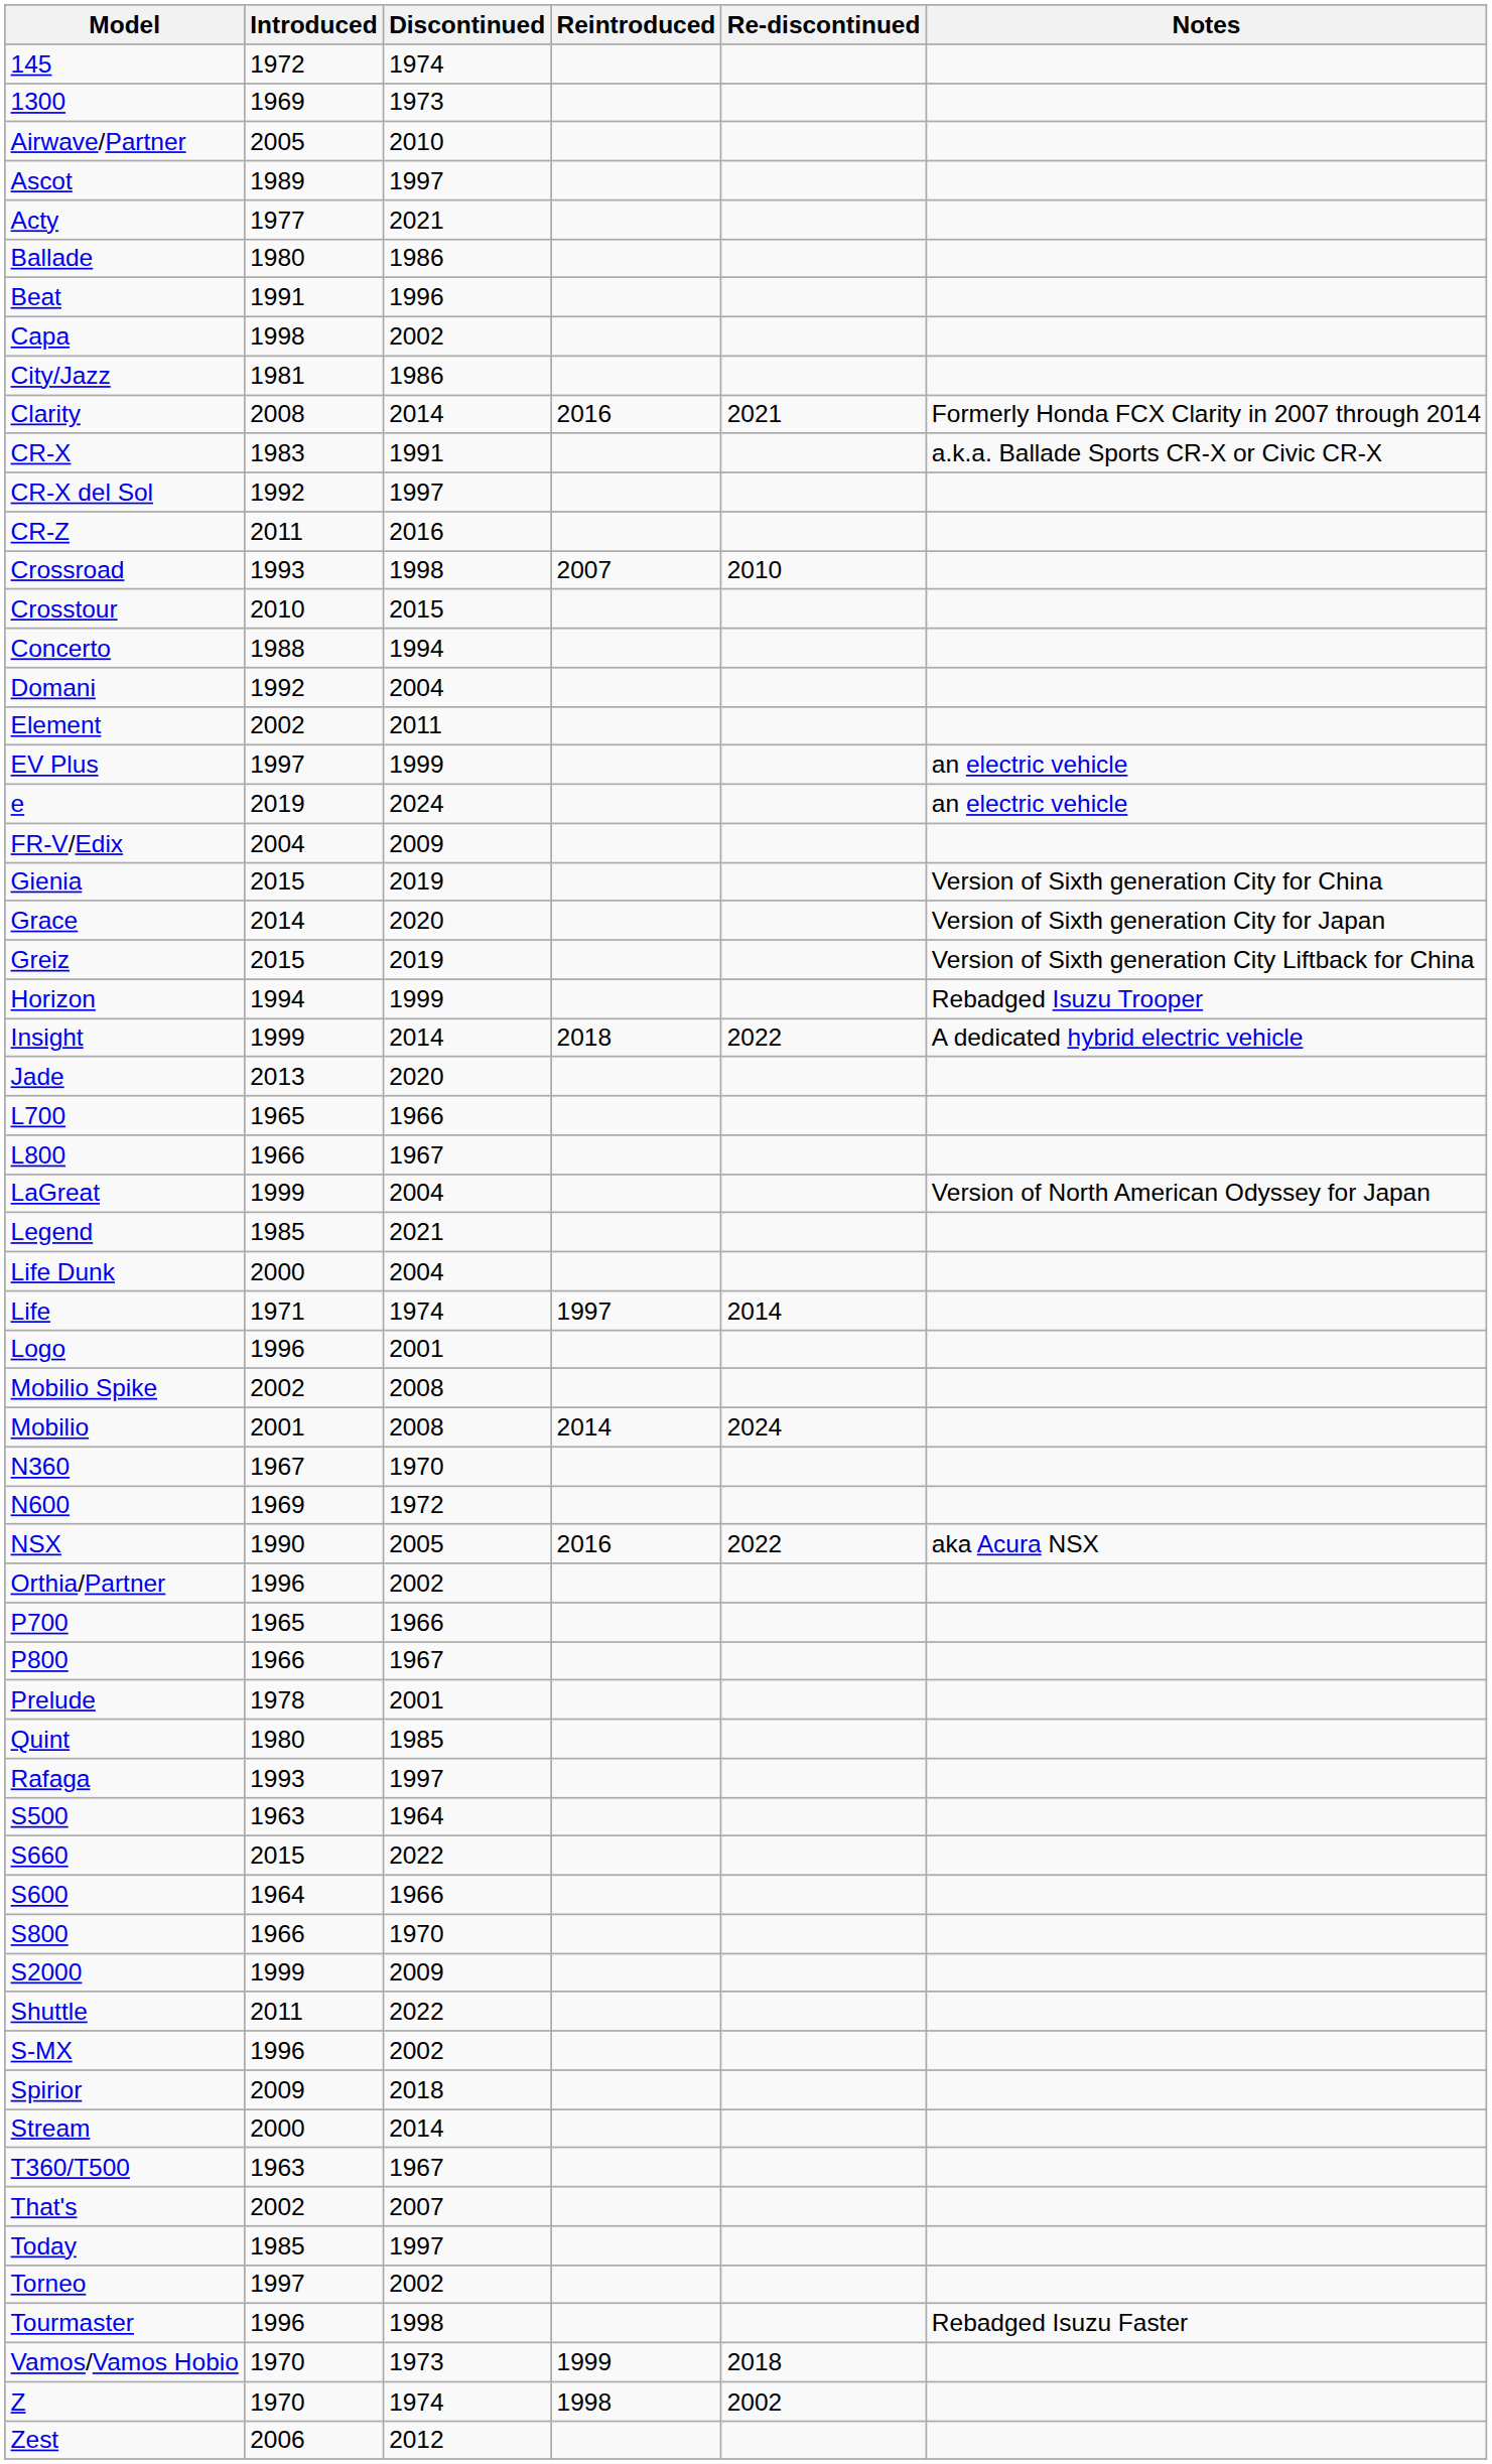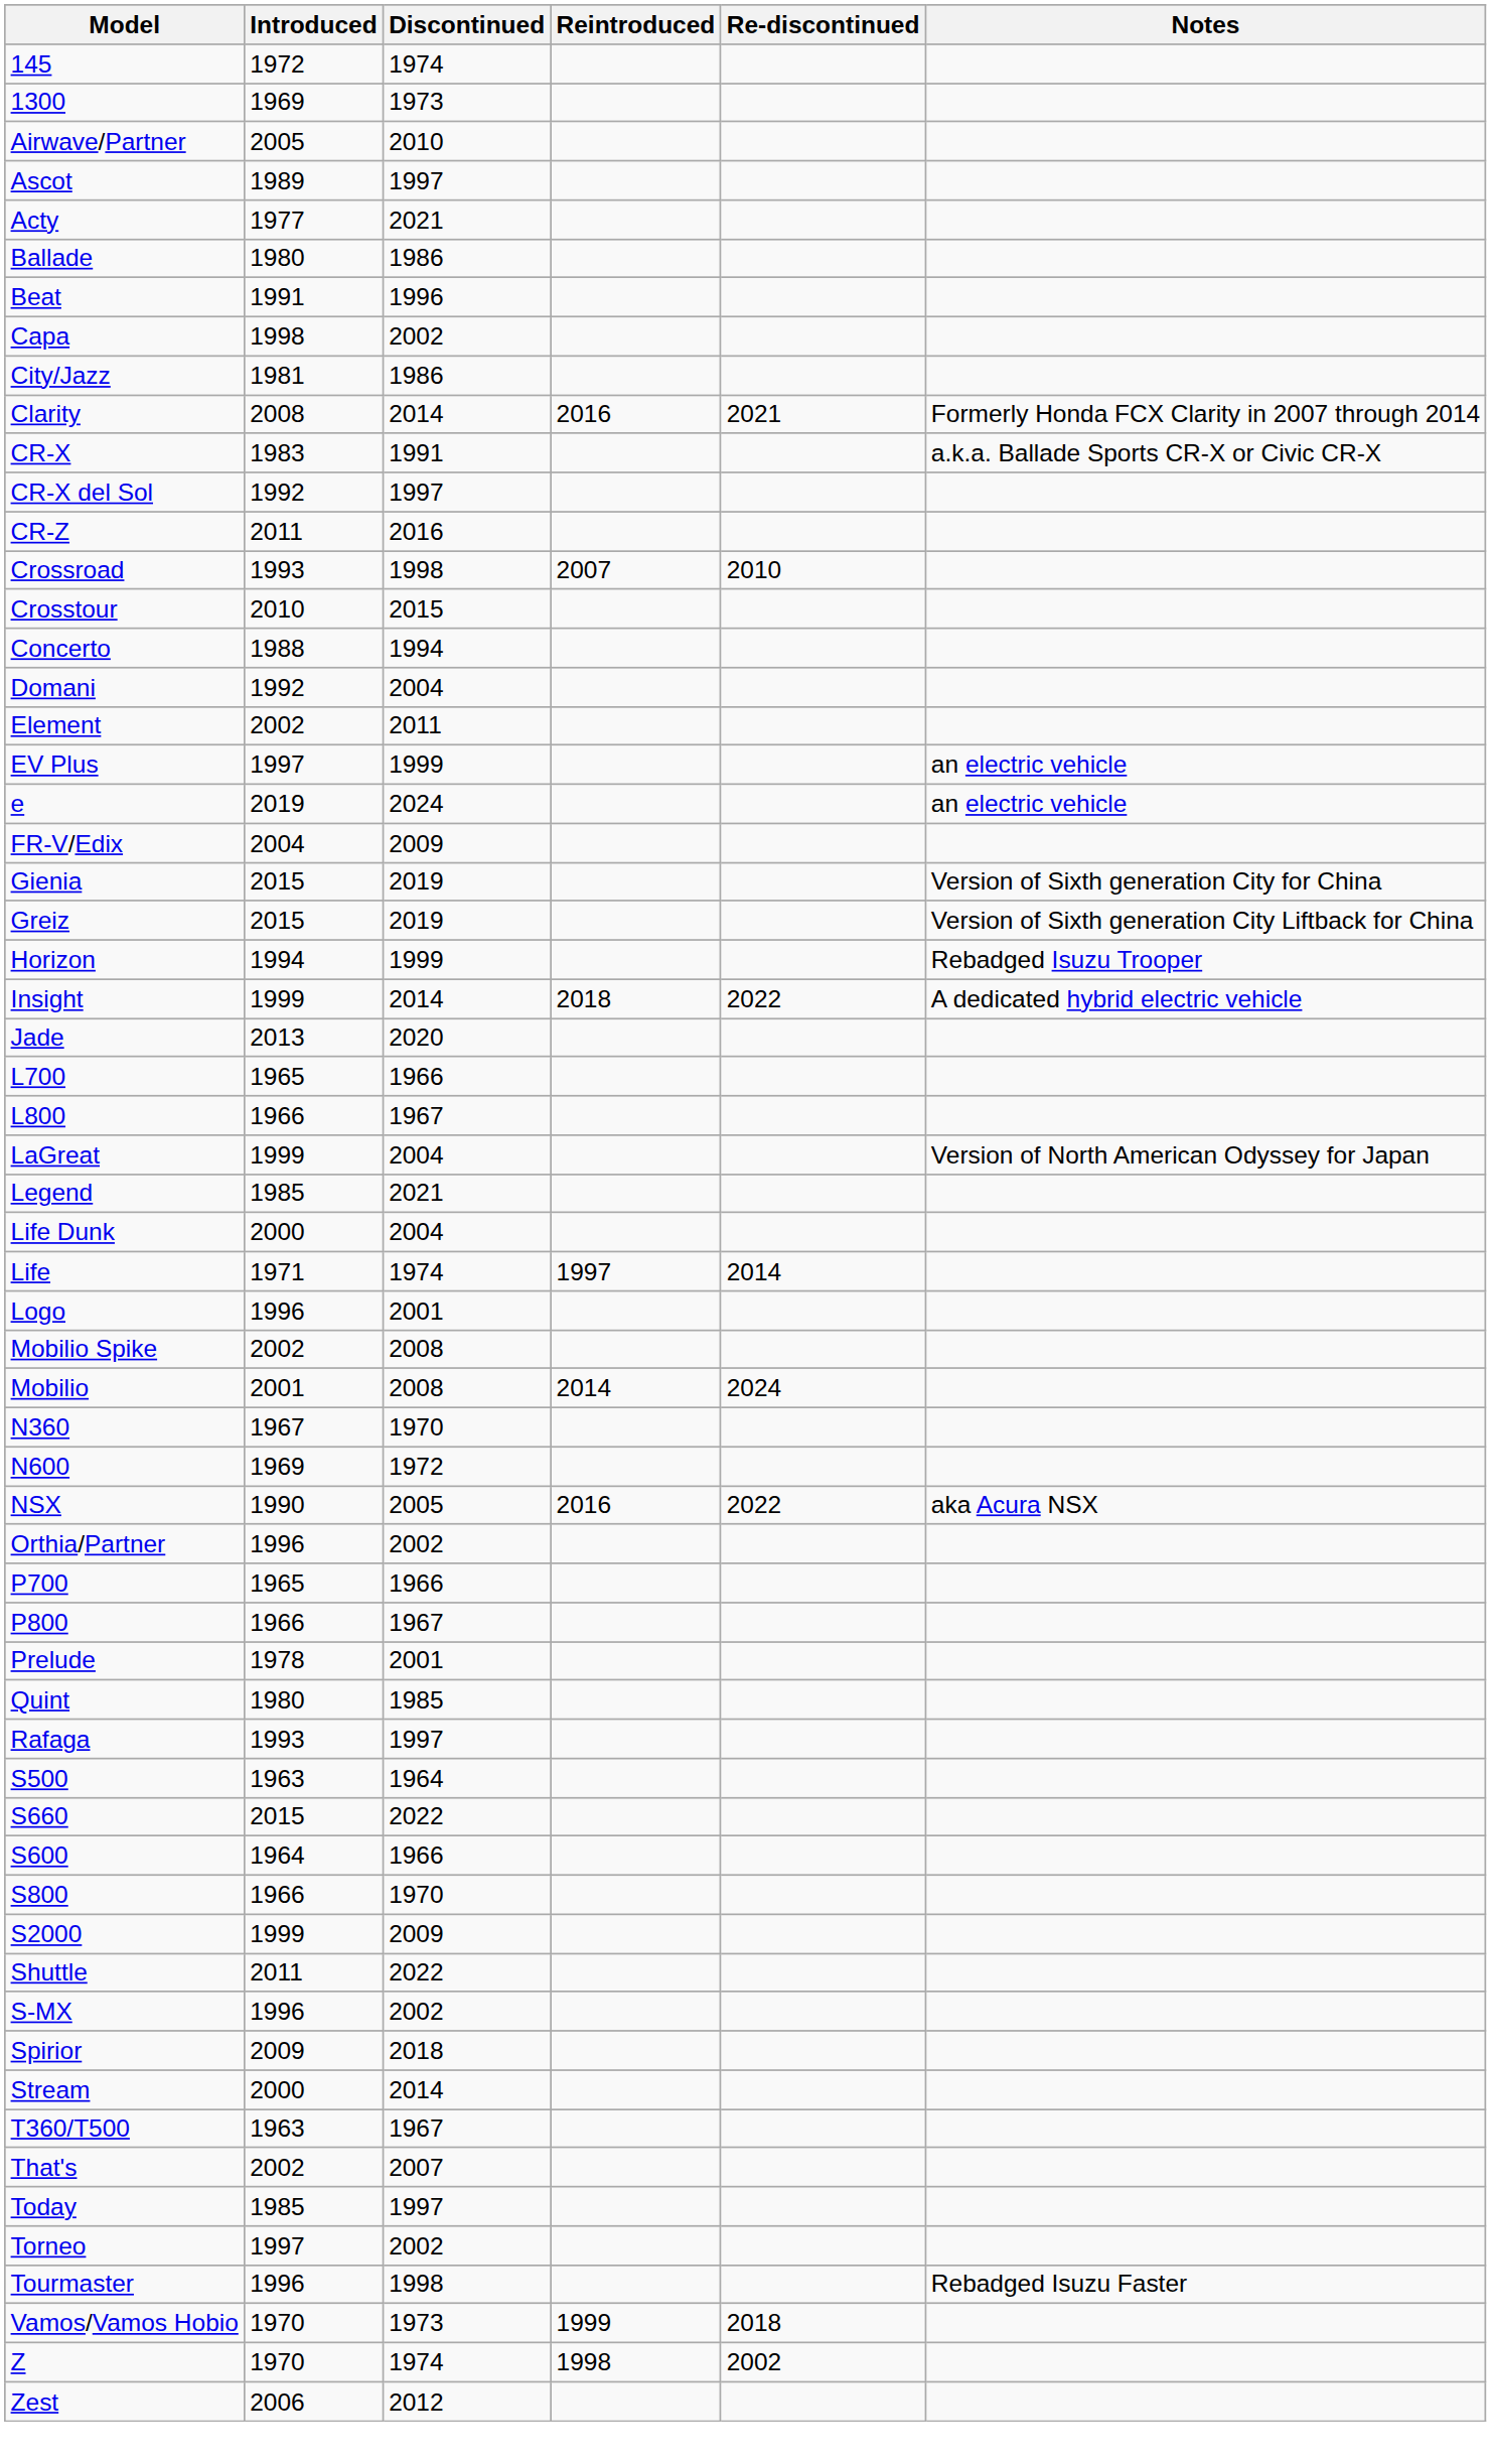- row: Grace | 2014 | 2020 | Version of Sixth generation City for Japan
